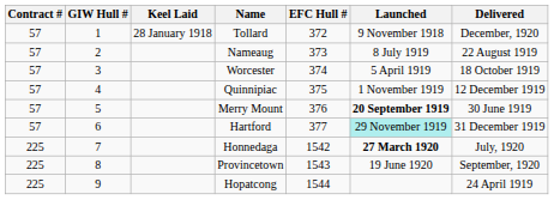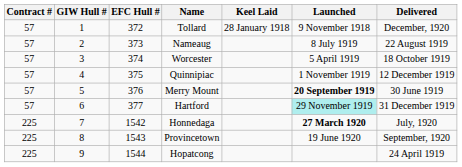columns swapped: EFC Hull # <-> Keel Laid
